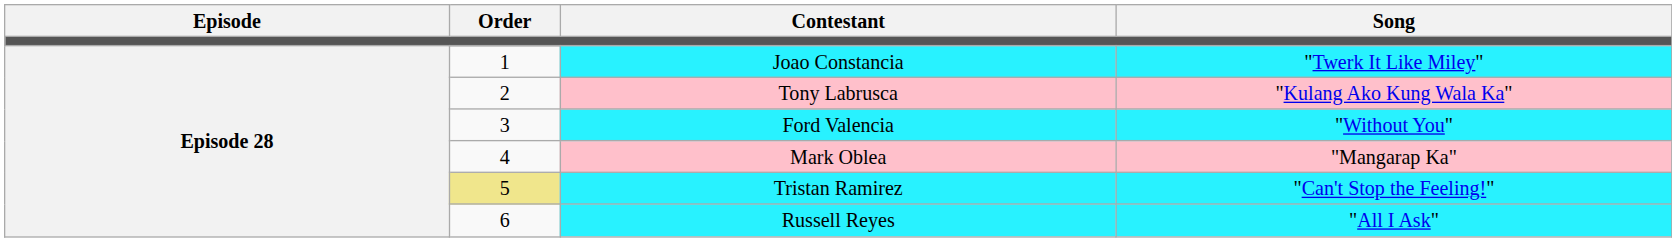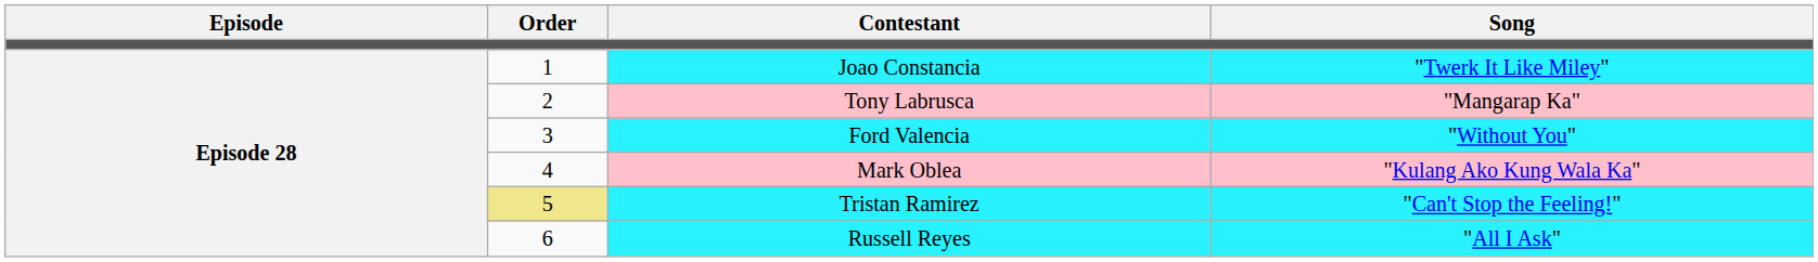Tony Labrusca | Song: "Kulang Ako Kung Wala Ka" -> "Mangarap Ka"
Mark Oblea | Song: "Mangarap Ka" -> "Kulang Ako Kung Wala Ka"
